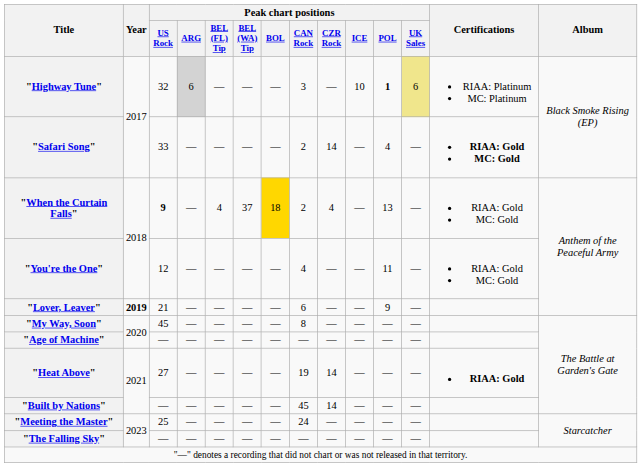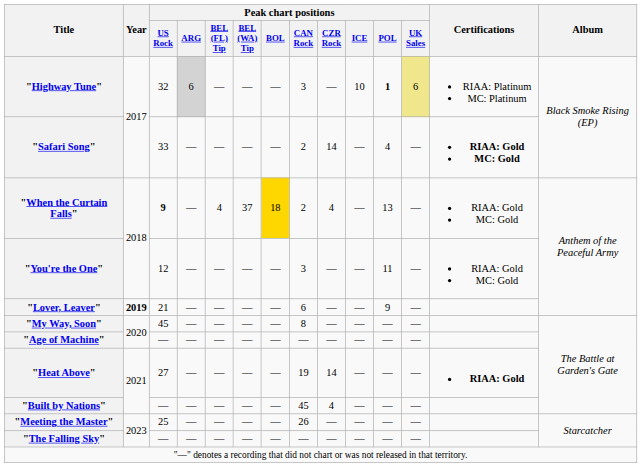"You're the One" | Peak chart positions / CAN Rock: 4 -> 3
"Built by Nations" | Peak chart positions / CZR Rock: 14 -> 4
"Meeting the Master" | Peak chart positions / CAN Rock: 24 -> 26
